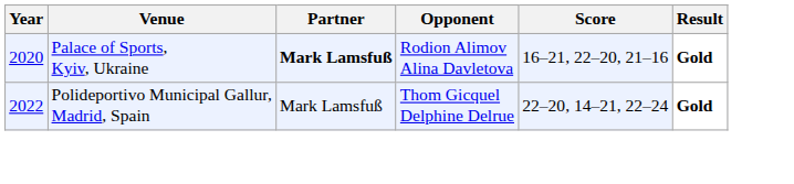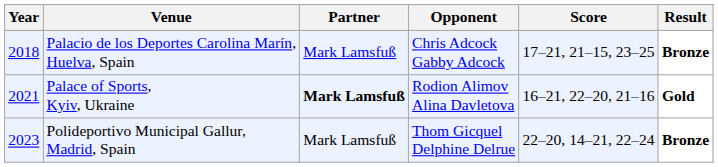+ row: 2018 | Palacio de los Deportes Carolina Marín, Huelva, Spain | Mark Lamsfuß | Chris Adcock Gabby Adcock | 17–21, 21–15, 23–25 | Bronze
Palace of Sports, Kyiv, Ukraine | Year: 2020 -> 2021
Polideportivo Municipal Gallur, Madrid, Spain | Year: 2022 -> 2023
Polideportivo Municipal Gallur, Madrid, Spain | Result: Gold -> Bronze
